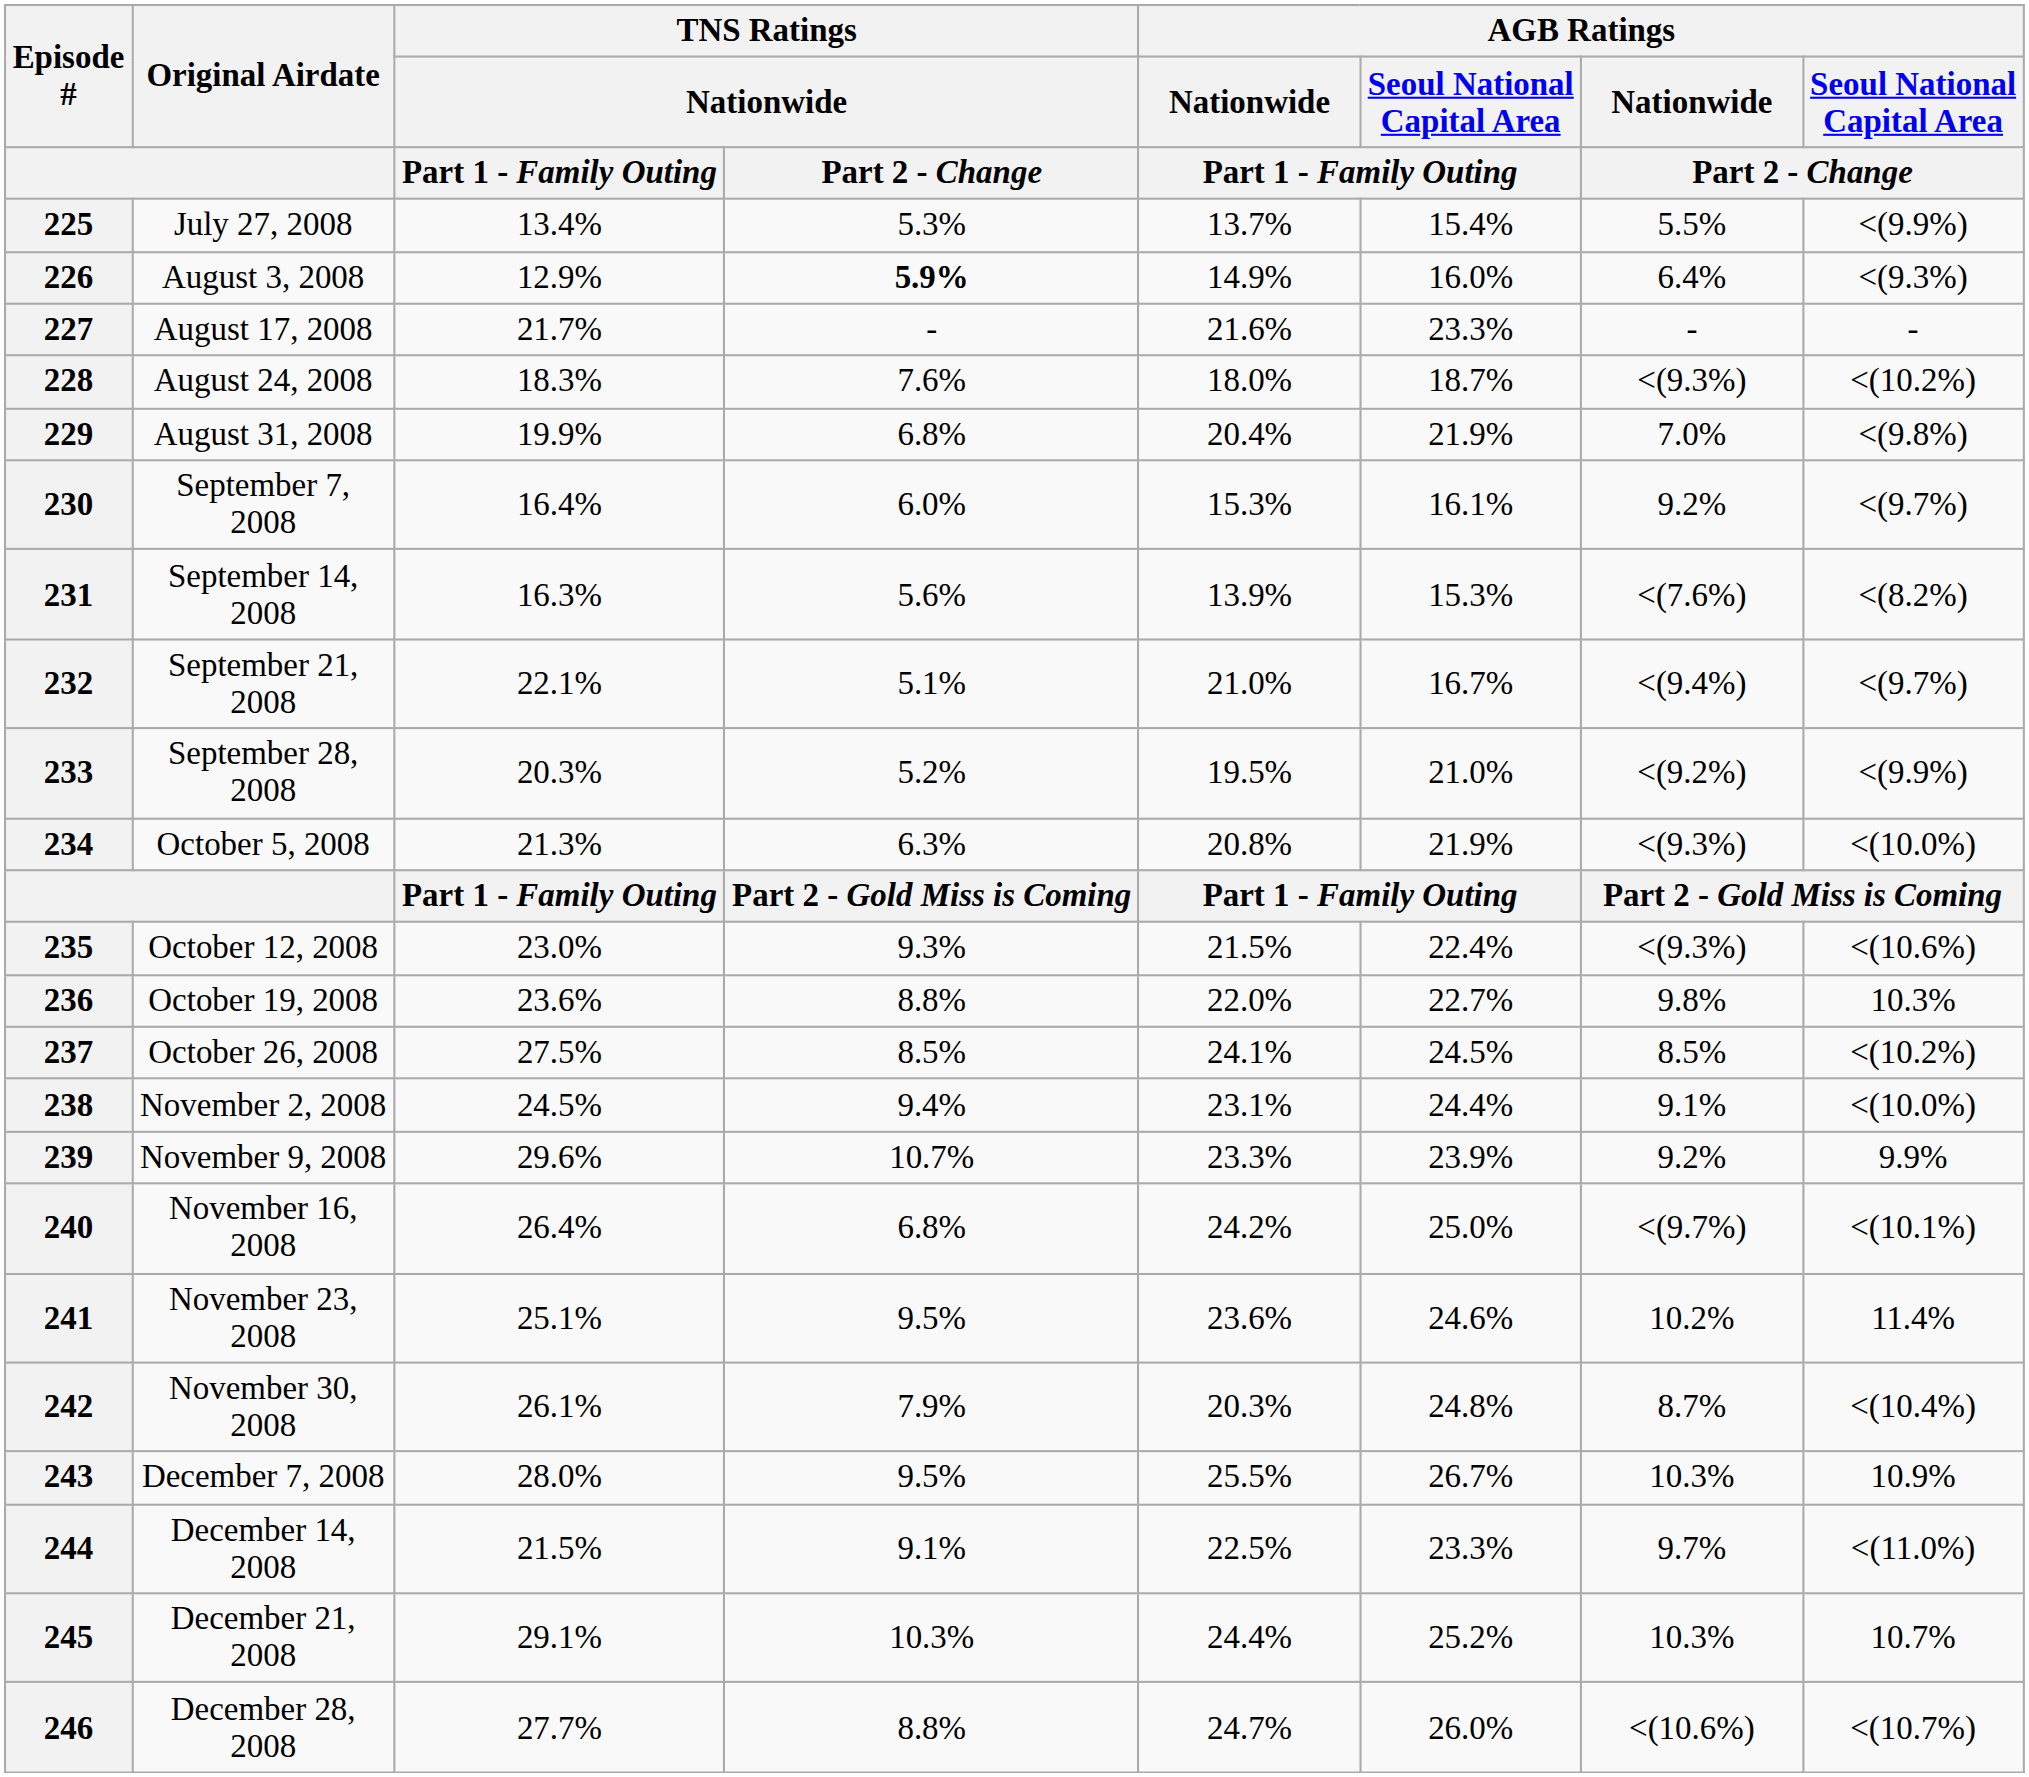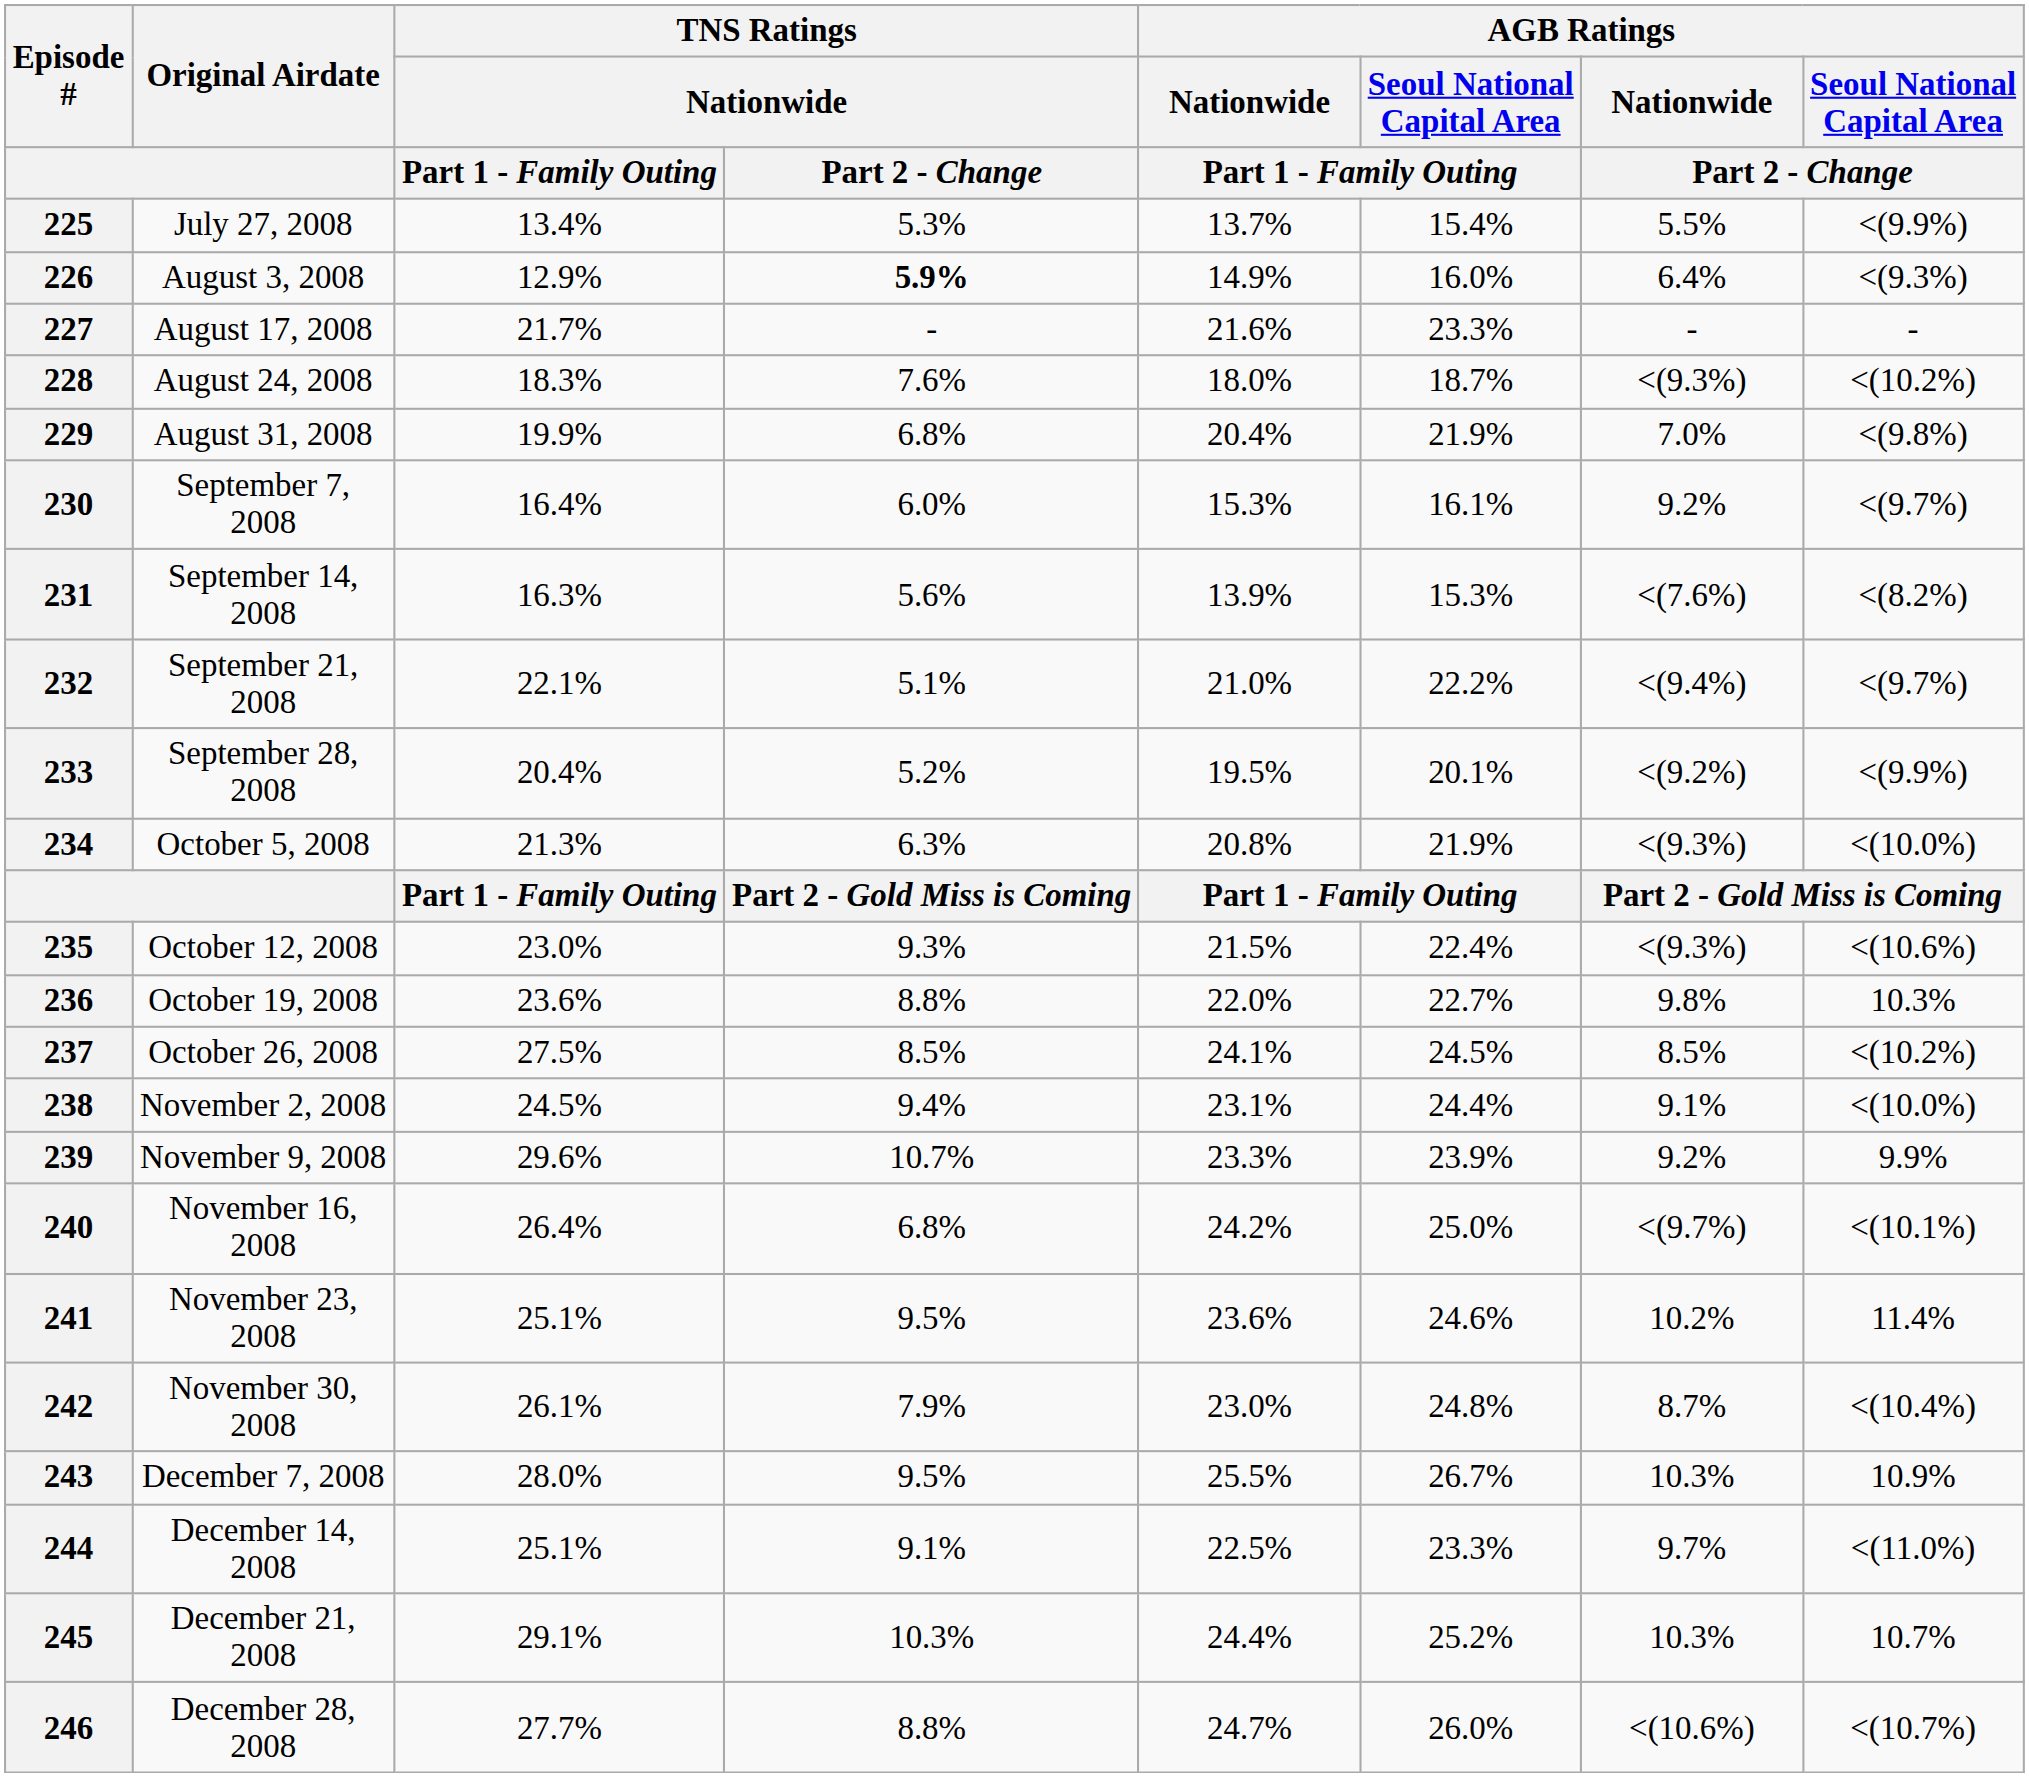232 | column 6: 16.7% -> 22.2%
233 | TNS Ratings / Nationwide / Part 1 - Family Outing: 20.3% -> 20.4%
233 | column 6: 21.0% -> 20.1%
242 | AGB Ratings / Nationwide / Part 1 - Family Outing: 20.3% -> 23.0%
244 | TNS Ratings / Nationwide / Part 1 - Family Outing: 21.5% -> 25.1%
